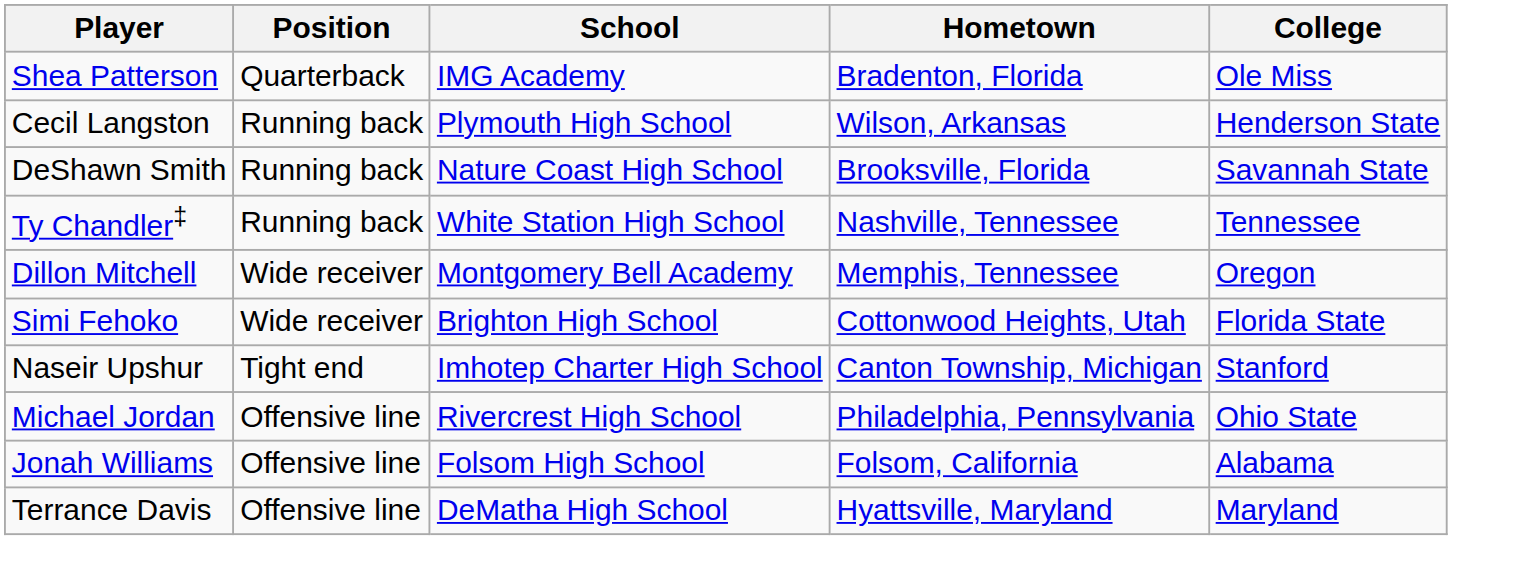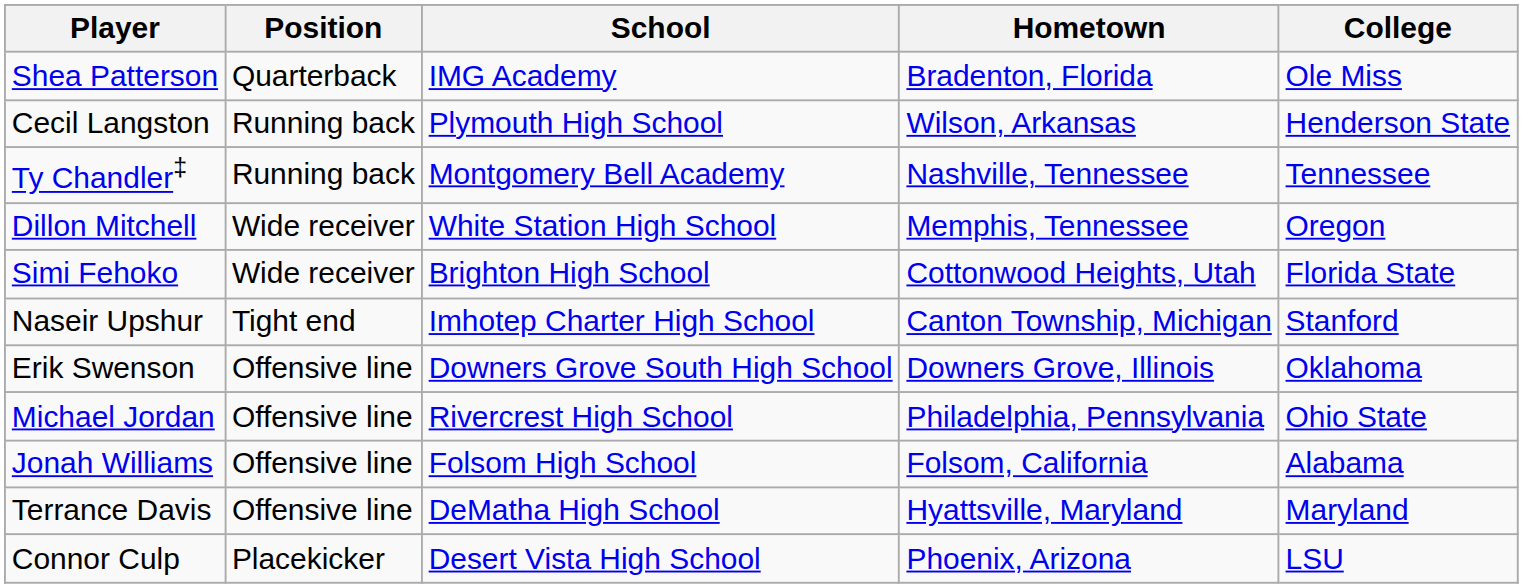- row: DeShawn Smith | Running back | Nature Coast High School | Brooksville, Florida | Savannah State
Ty Chandler‡ | School: White Station High School -> Montgomery Bell Academy
Dillon Mitchell | School: Montgomery Bell Academy -> White Station High School
+ row: Erik Swenson | Offensive line | Downers Grove South High School | Downers Grove, Illinois | Oklahoma
+ row: Connor Culp | Placekicker | Desert Vista High School | Phoenix, Arizona | LSU
